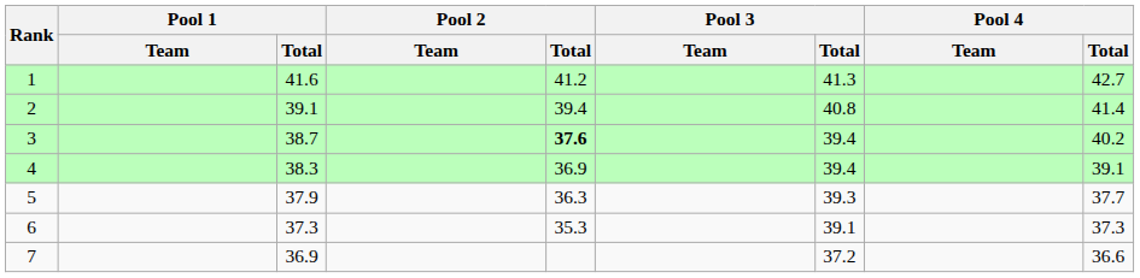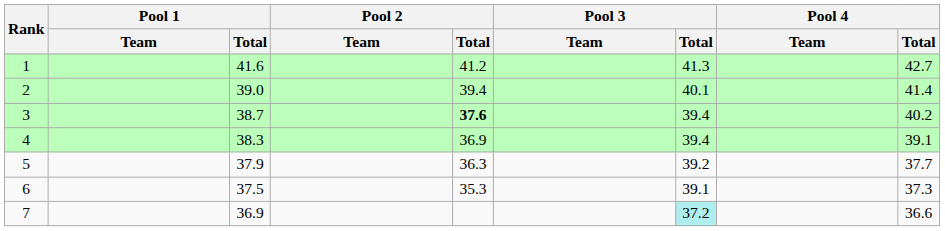2 | Pool 1 / Total: 39.1 -> 39.0
2 | Pool 3 / Total: 40.8 -> 40.1
5 | Pool 3 / Total: 39.3 -> 39.2
6 | Pool 1 / Total: 37.3 -> 37.5
7 | Pool 3 / Total: no background -> paleturquoise background
